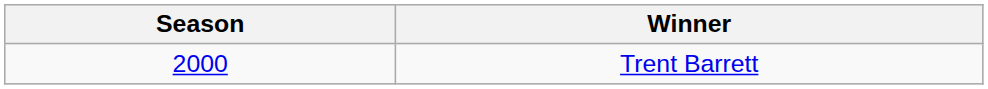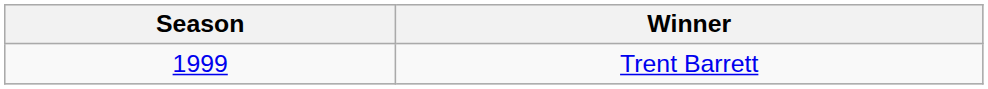Trent Barrett | Season: 2000 -> 1999
